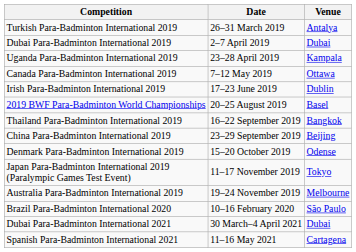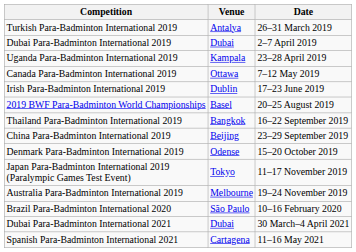columns swapped: Date <-> Venue
